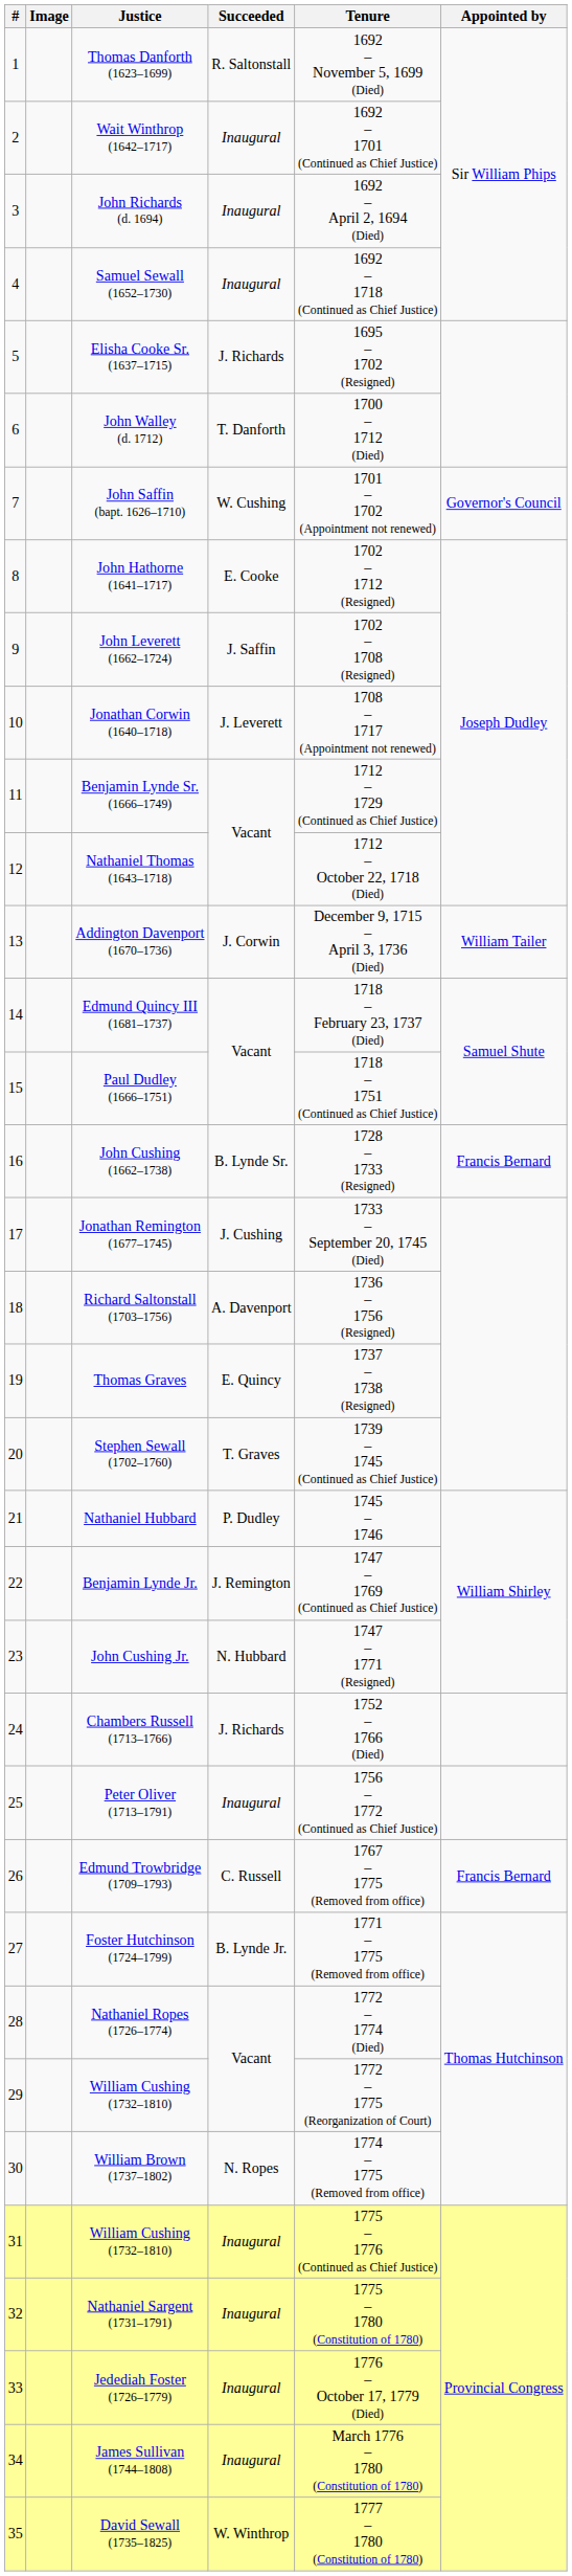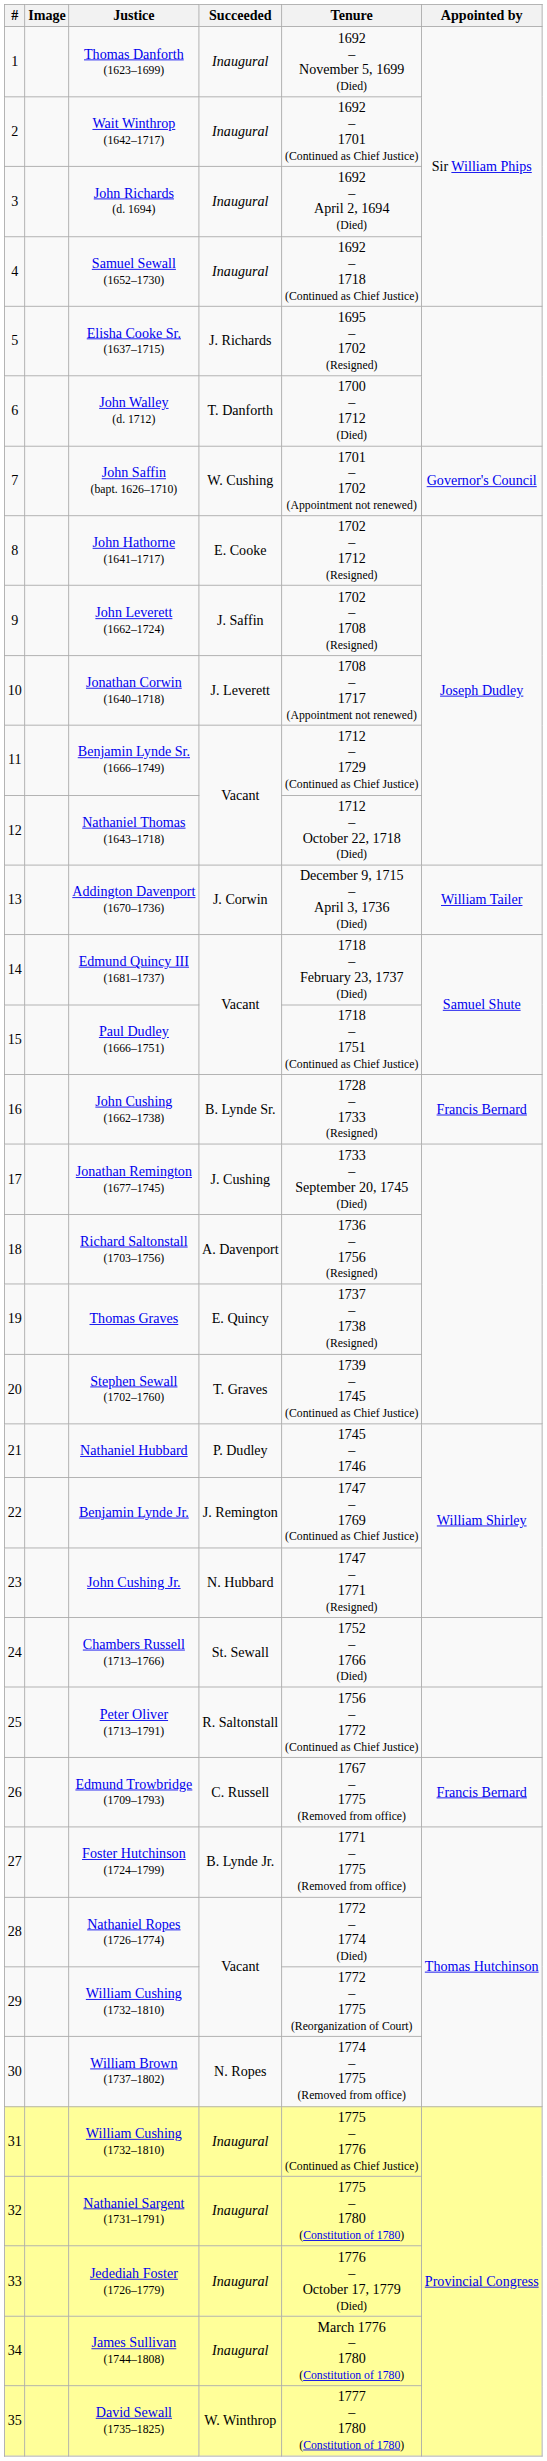Thomas Danforth (1623–1699) | Succeeded: R. Saltonstall -> Inaugural
Chambers Russell (1713–1766) | Succeeded: J. Richards -> St. Sewall
Peter Oliver (1713–1791) | Succeeded: Inaugural -> R. Saltonstall
